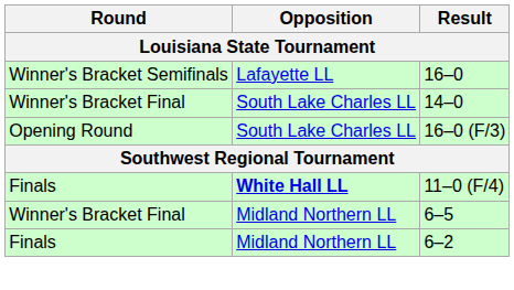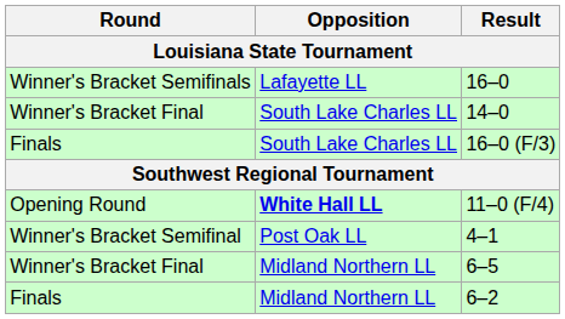16–0 (F/3) | Round: Opening Round -> Finals
11–0 (F/4) | Round: Finals -> Opening Round
+ row: Winner's Bracket Semifinal | Post Oak LL | 4–1
